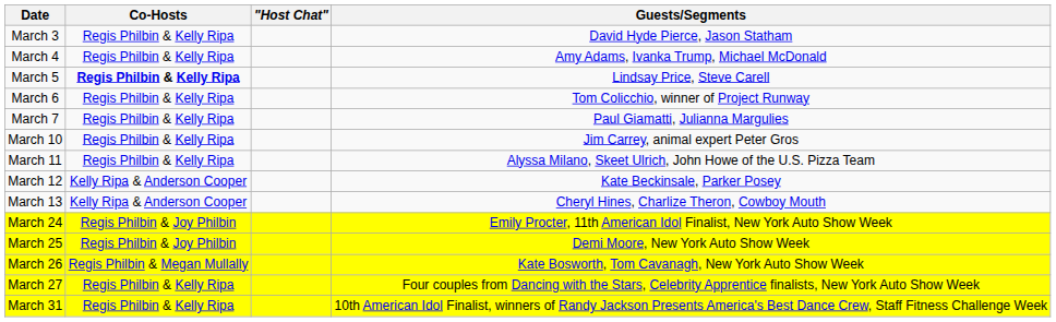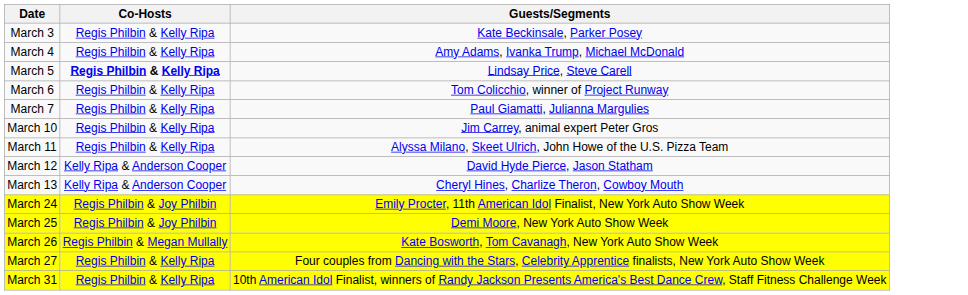- column: "Host Chat"
March 3 | Guests/Segments: David Hyde Pierce, Jason Statham -> Kate Beckinsale, Parker Posey
March 12 | Guests/Segments: Kate Beckinsale, Parker Posey -> David Hyde Pierce, Jason Statham
